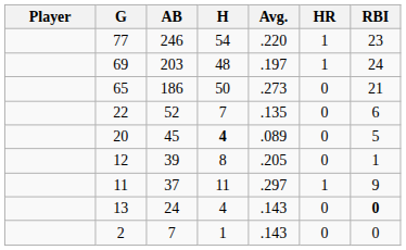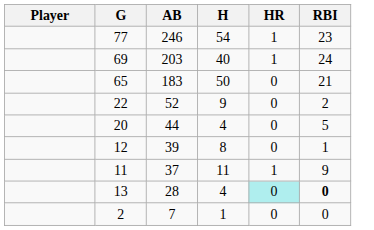- column: Avg. | .220 | .197 | .273 | .135 | .089 | .205 | .297 | .143 | .143
69 | H: 48 -> 40
65 | AB: 186 -> 183
22 | H: 7 -> 9
22 | RBI: 6 -> 2
20 | AB: 45 -> 44
20 | H: bold -> normal
13 | AB: 24 -> 28
13 | HR: no background -> paleturquoise background
